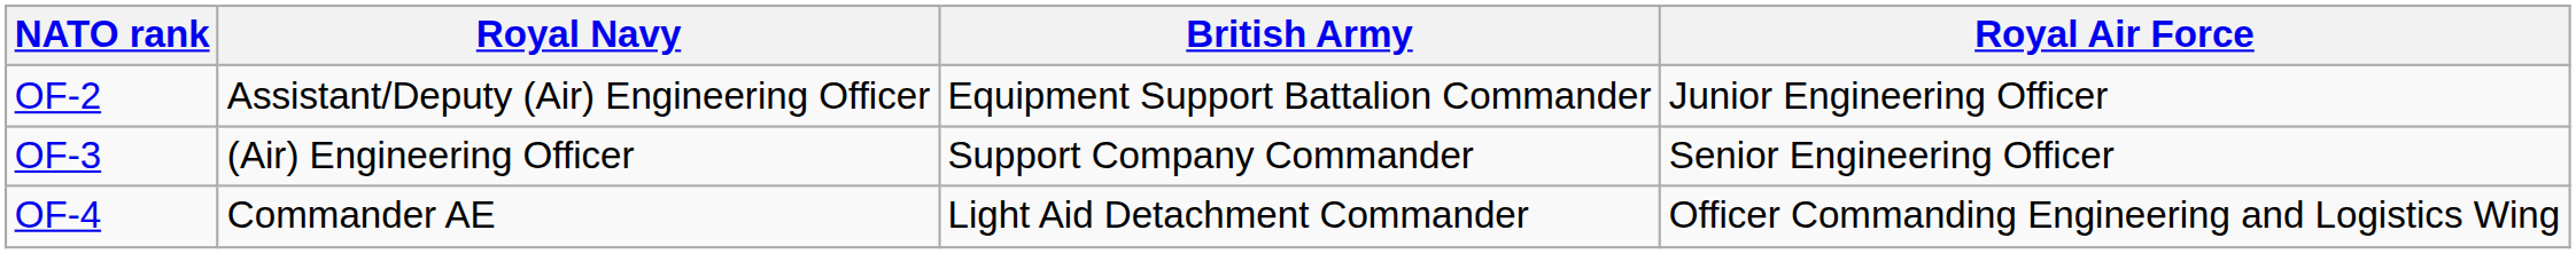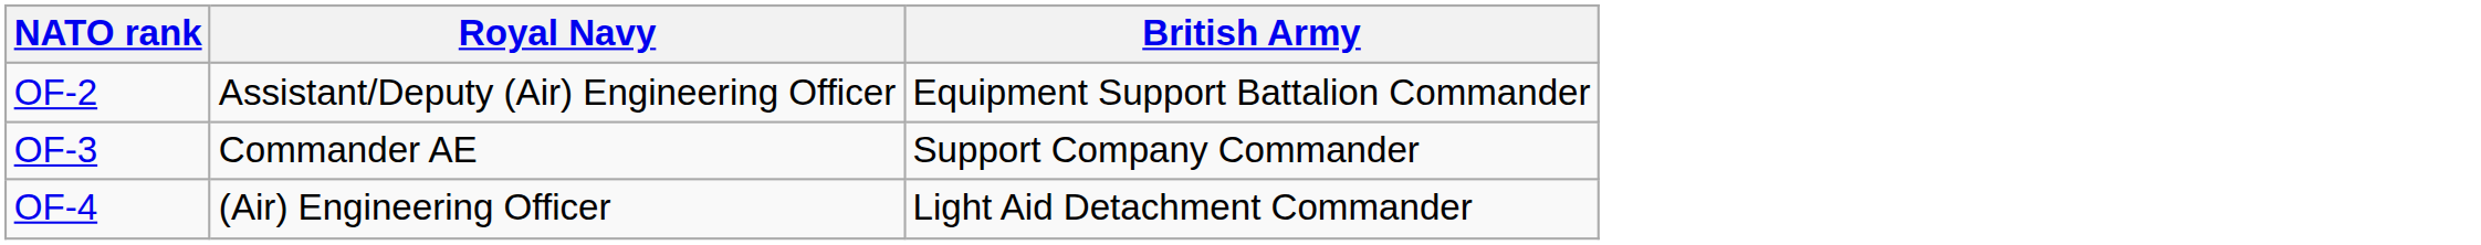- column: Royal Air Force | Junior Engineering Officer | Senior Engineering Officer | Officer Commanding Engineering and Logistics Wing
OF-3 | Royal Navy: (Air) Engineering Officer -> Commander AE
OF-4 | Royal Navy: Commander AE -> (Air) Engineering Officer
